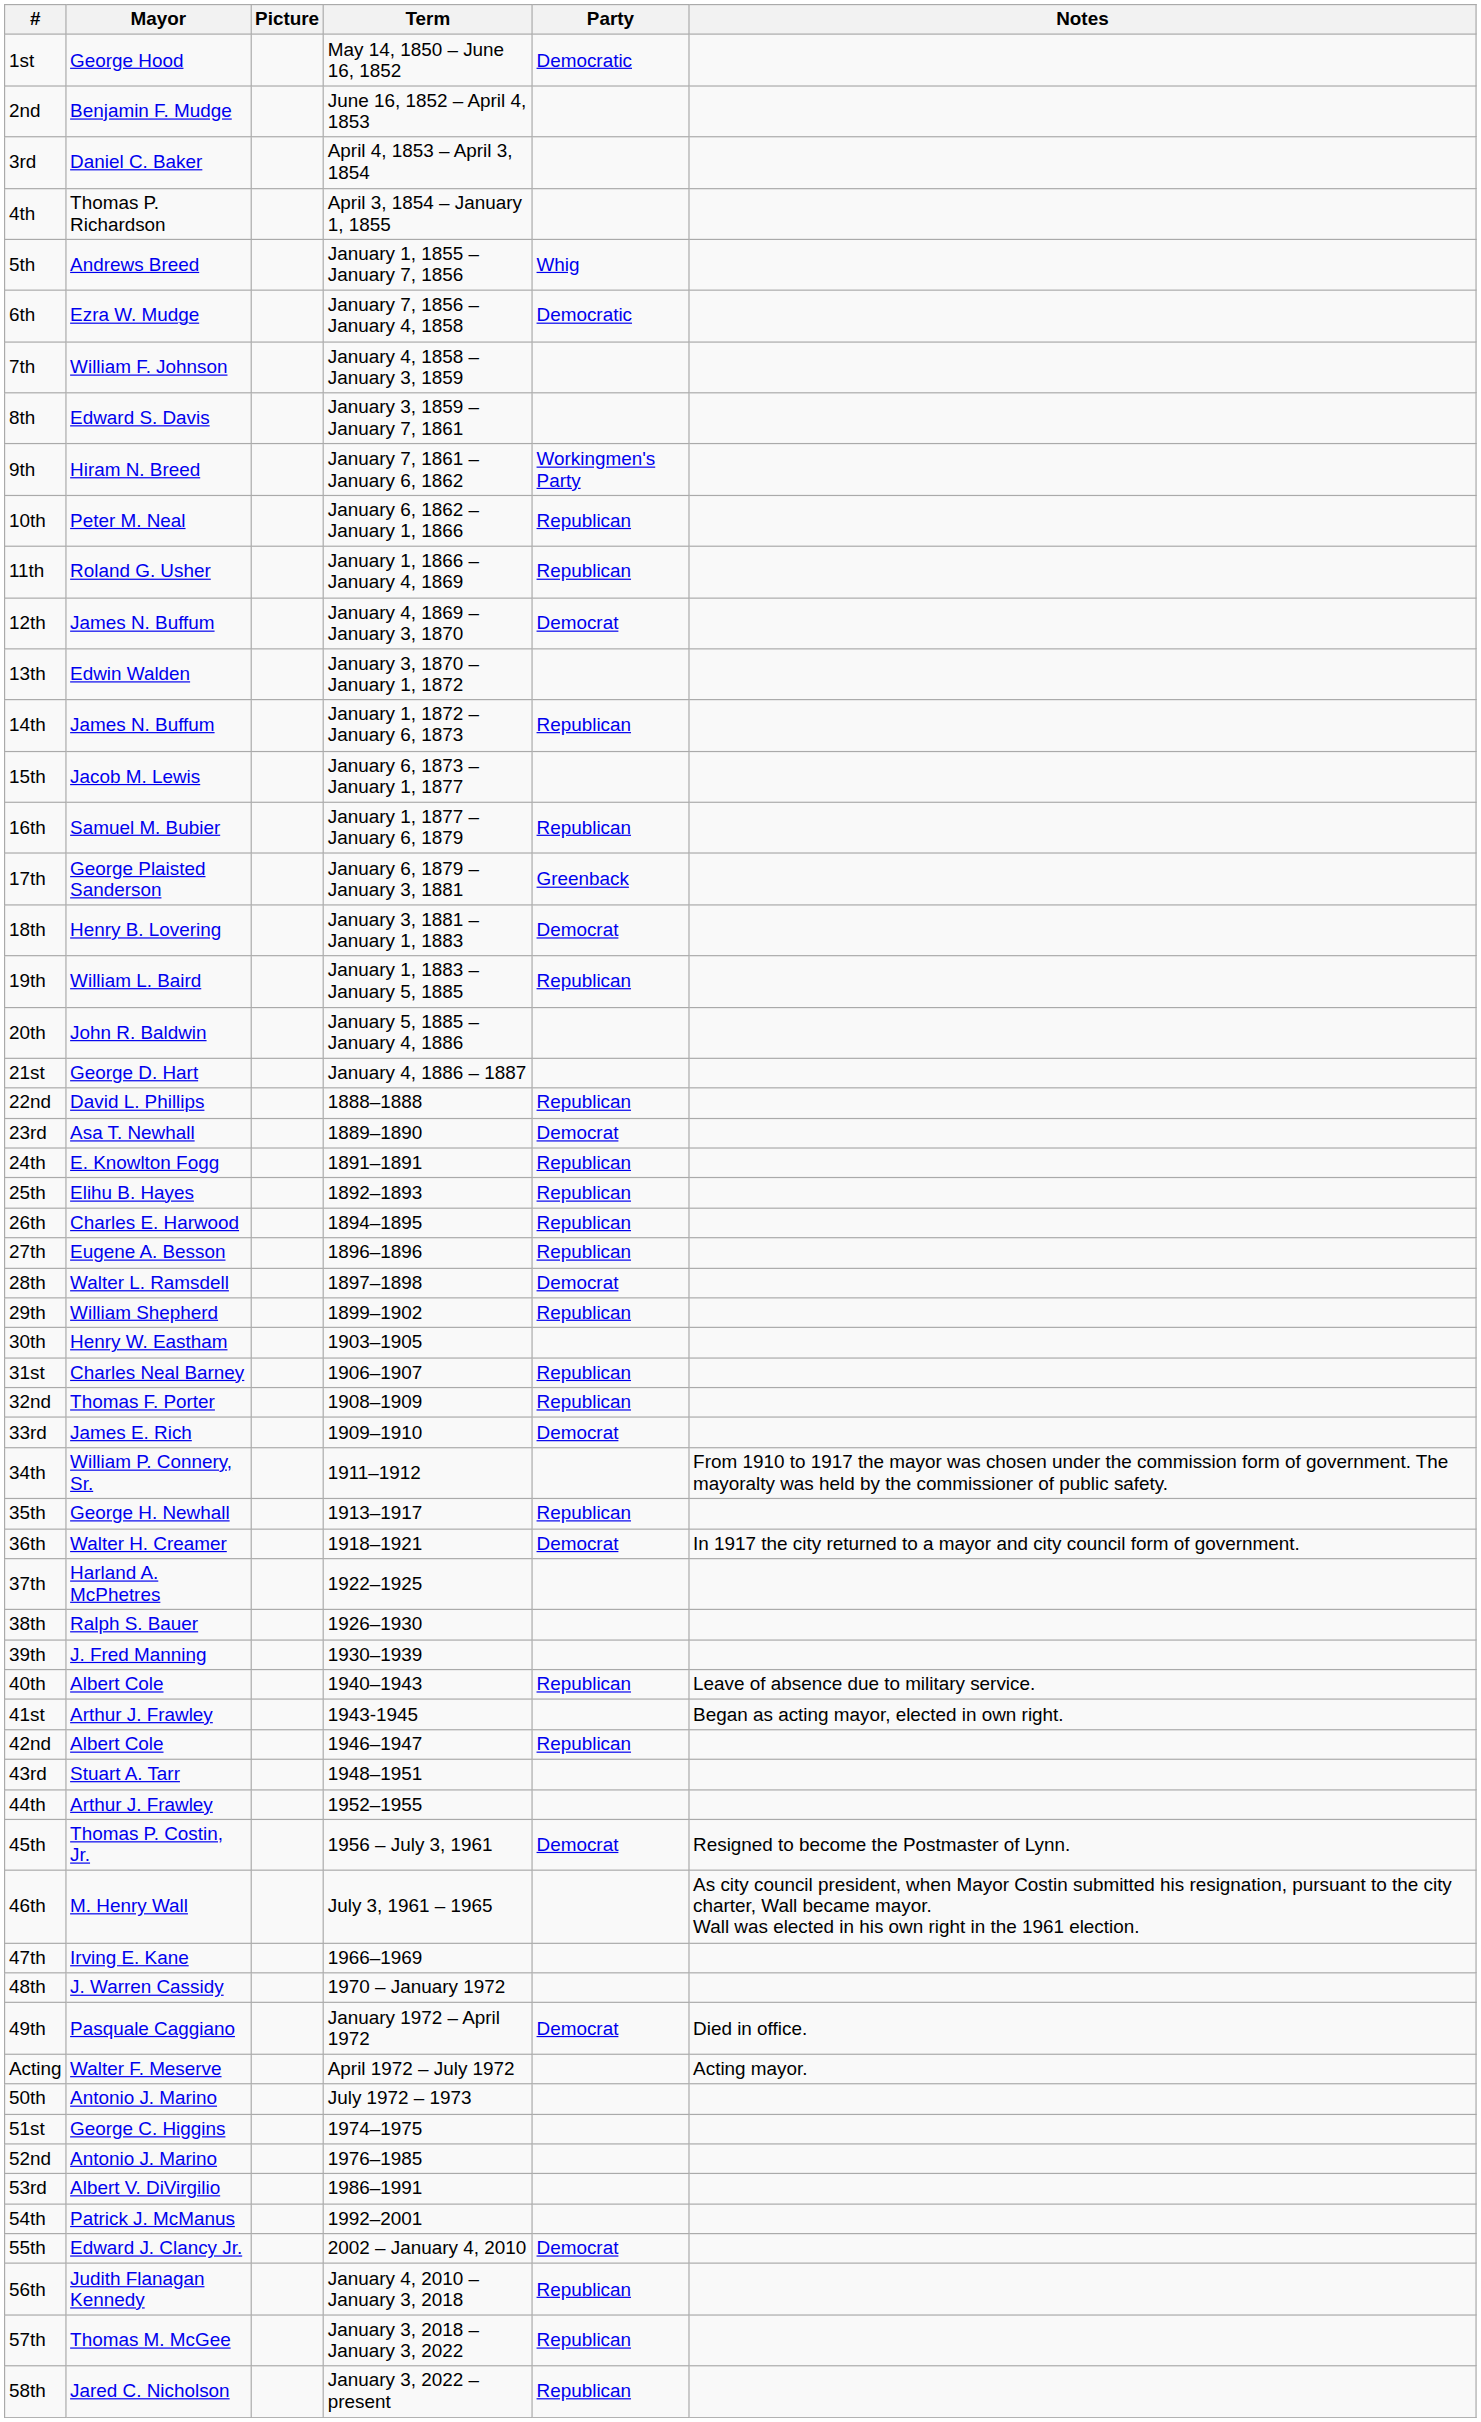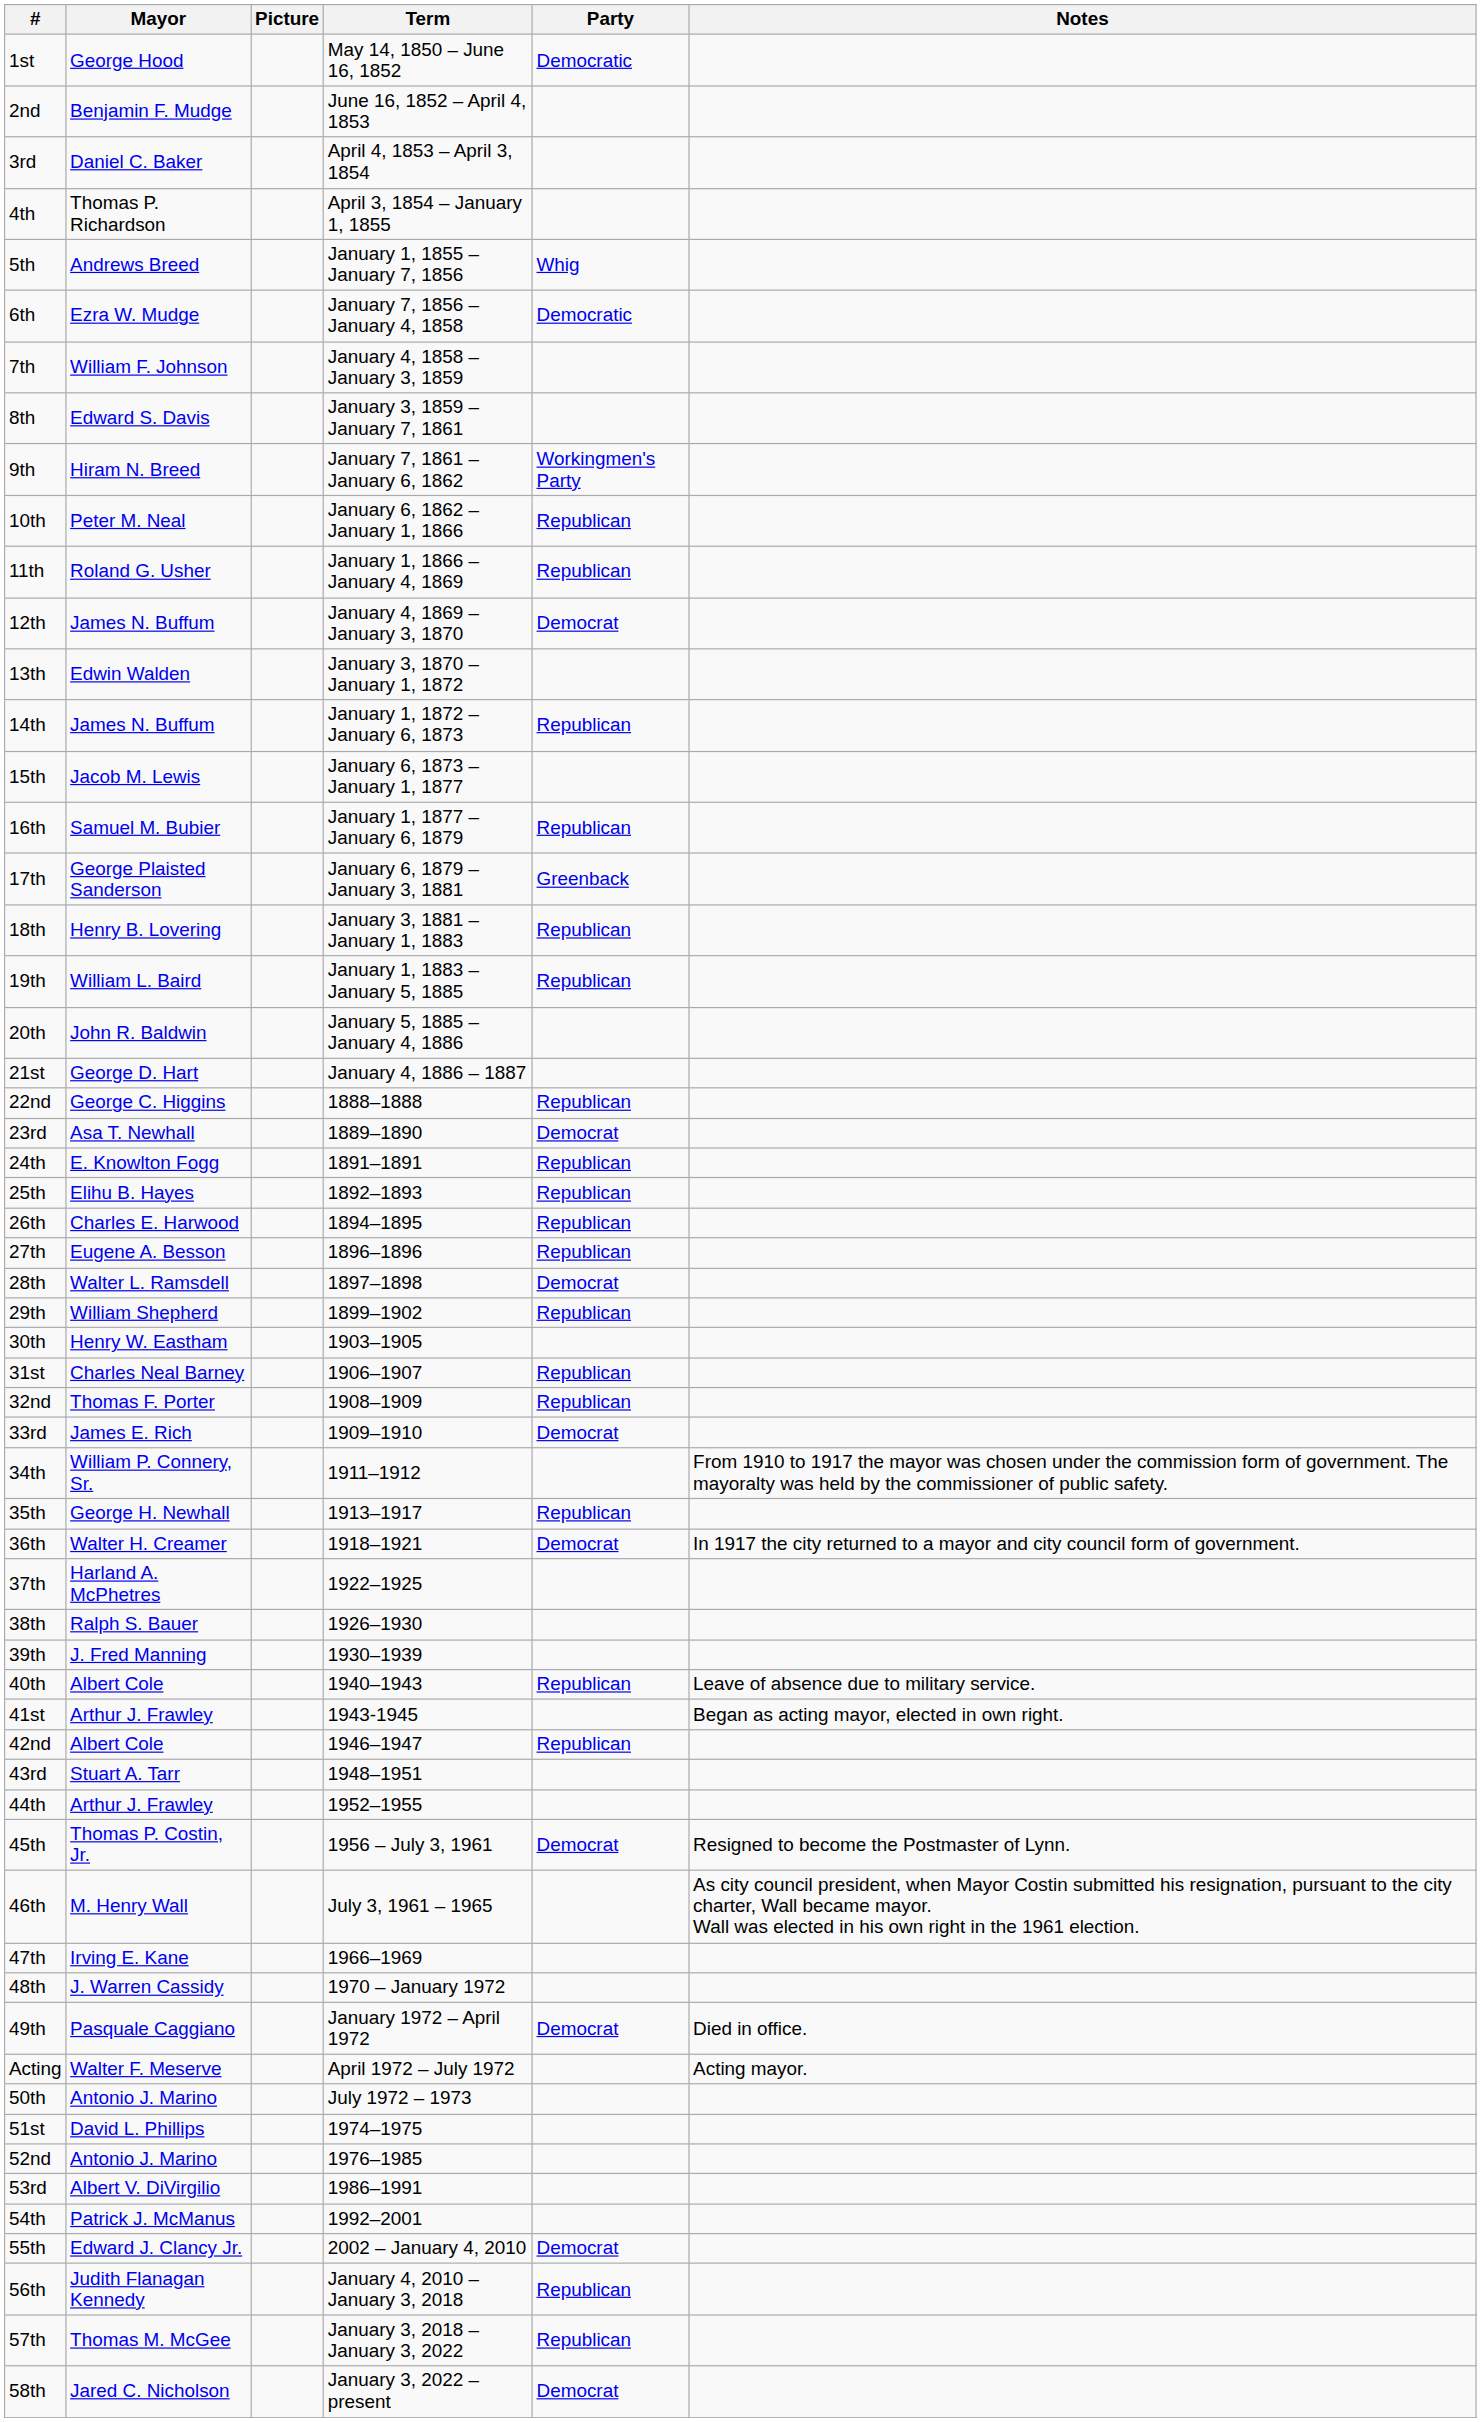18th | Party: Democrat -> Republican
22nd | Mayor: David L. Phillips -> George C. Higgins
51st | Mayor: George C. Higgins -> David L. Phillips
58th | Party: Republican -> Democrat
